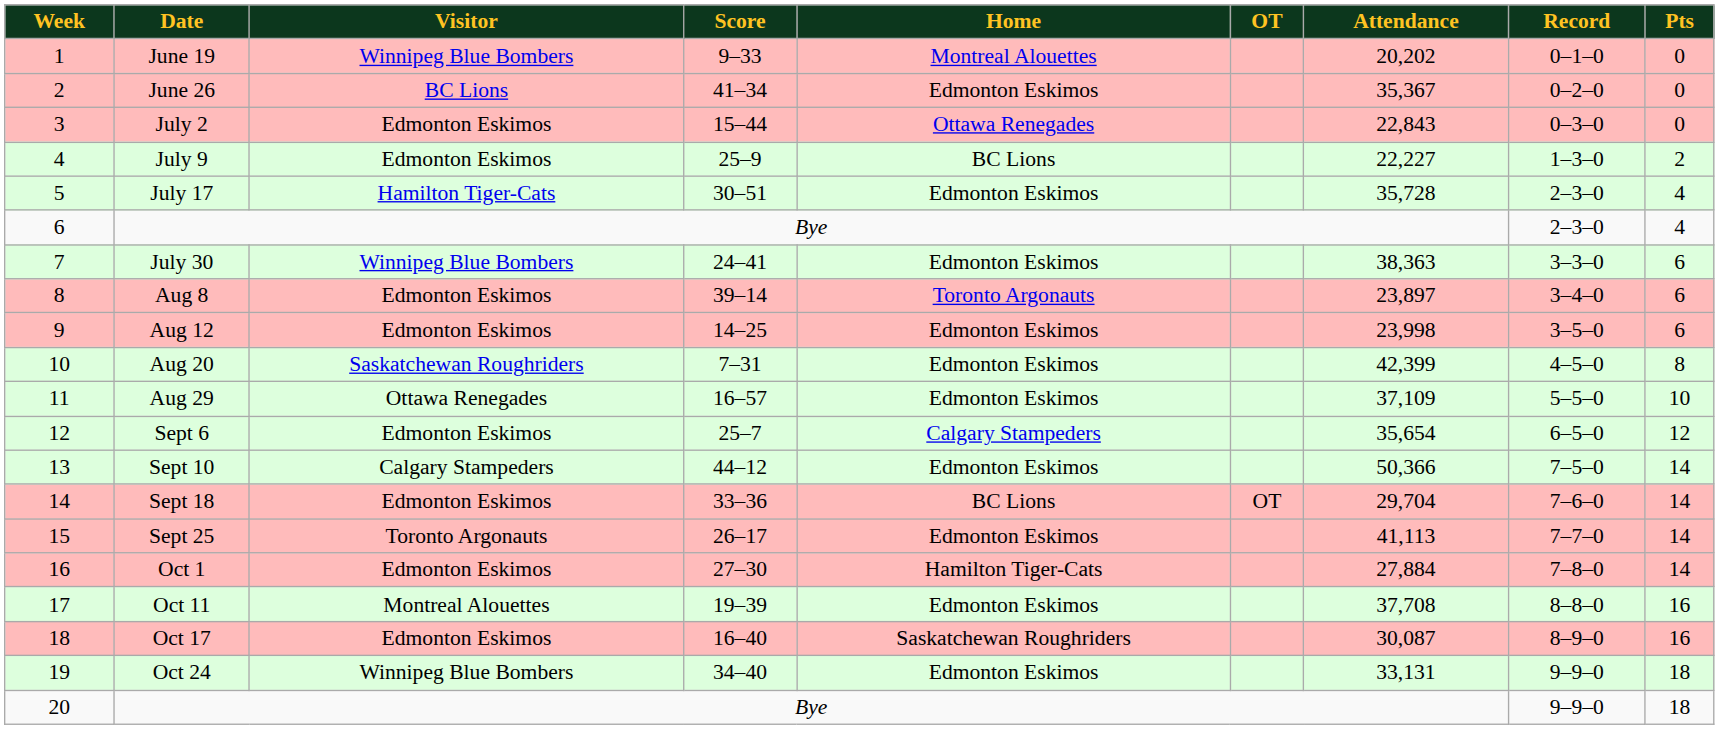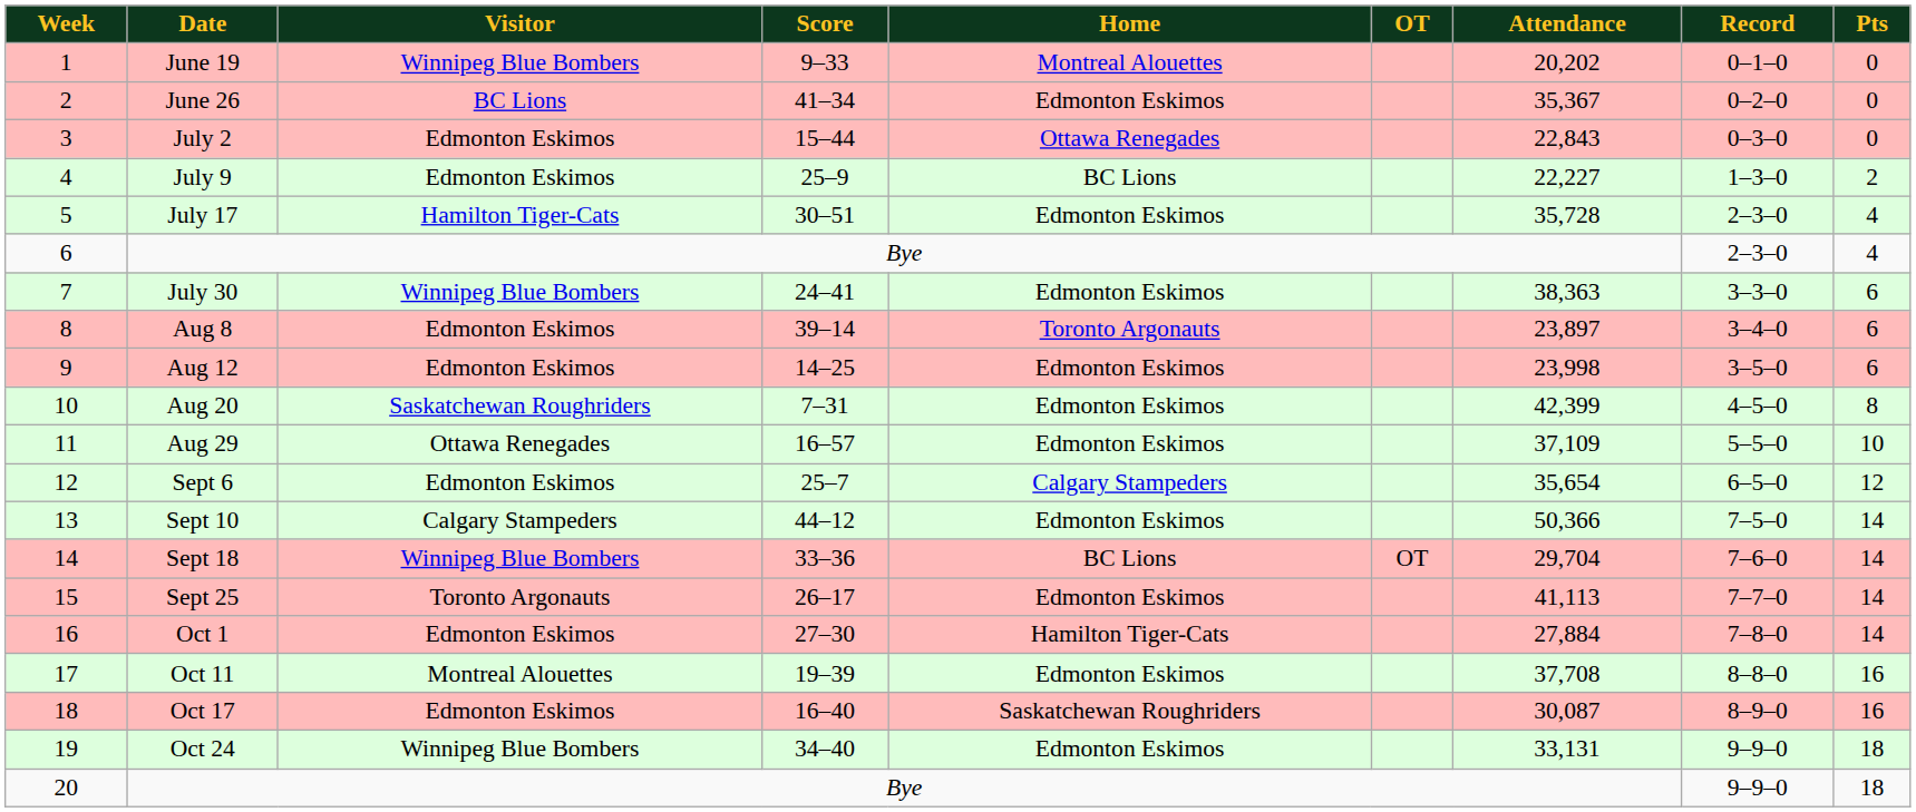Sept 18 | Visitor: Edmonton Eskimos -> Winnipeg Blue Bombers
